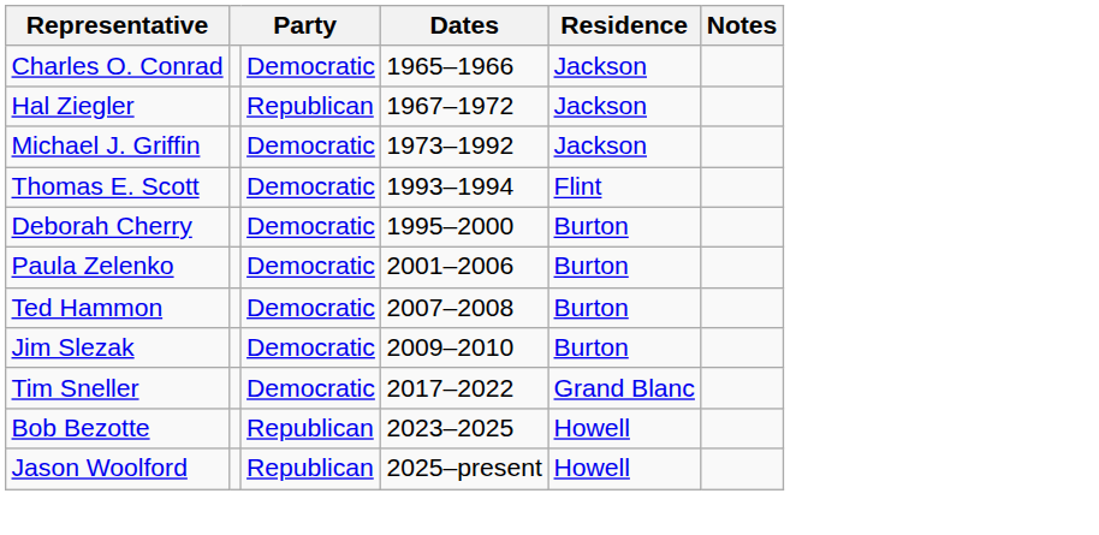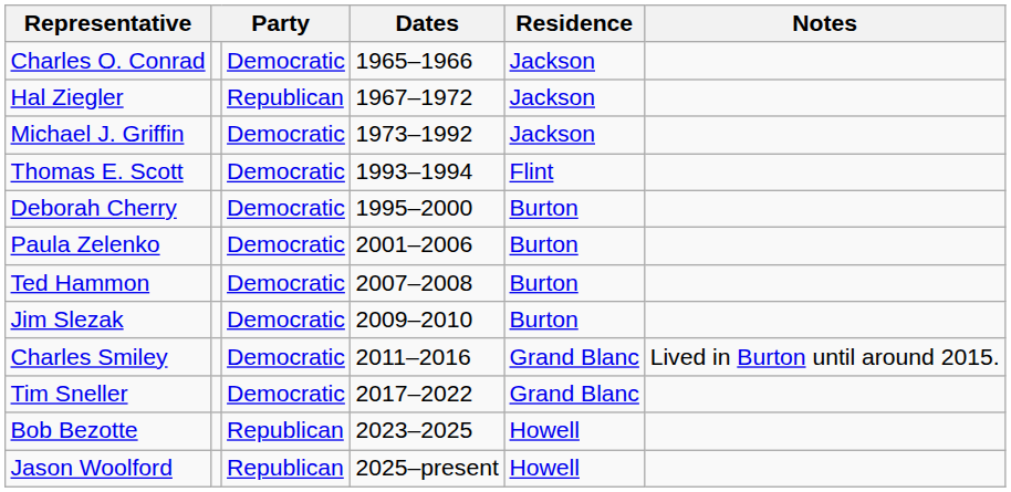+ row: Charles Smiley | Democratic | 2011–2016 | Grand Blanc | Lived in Burton until around 2015.
